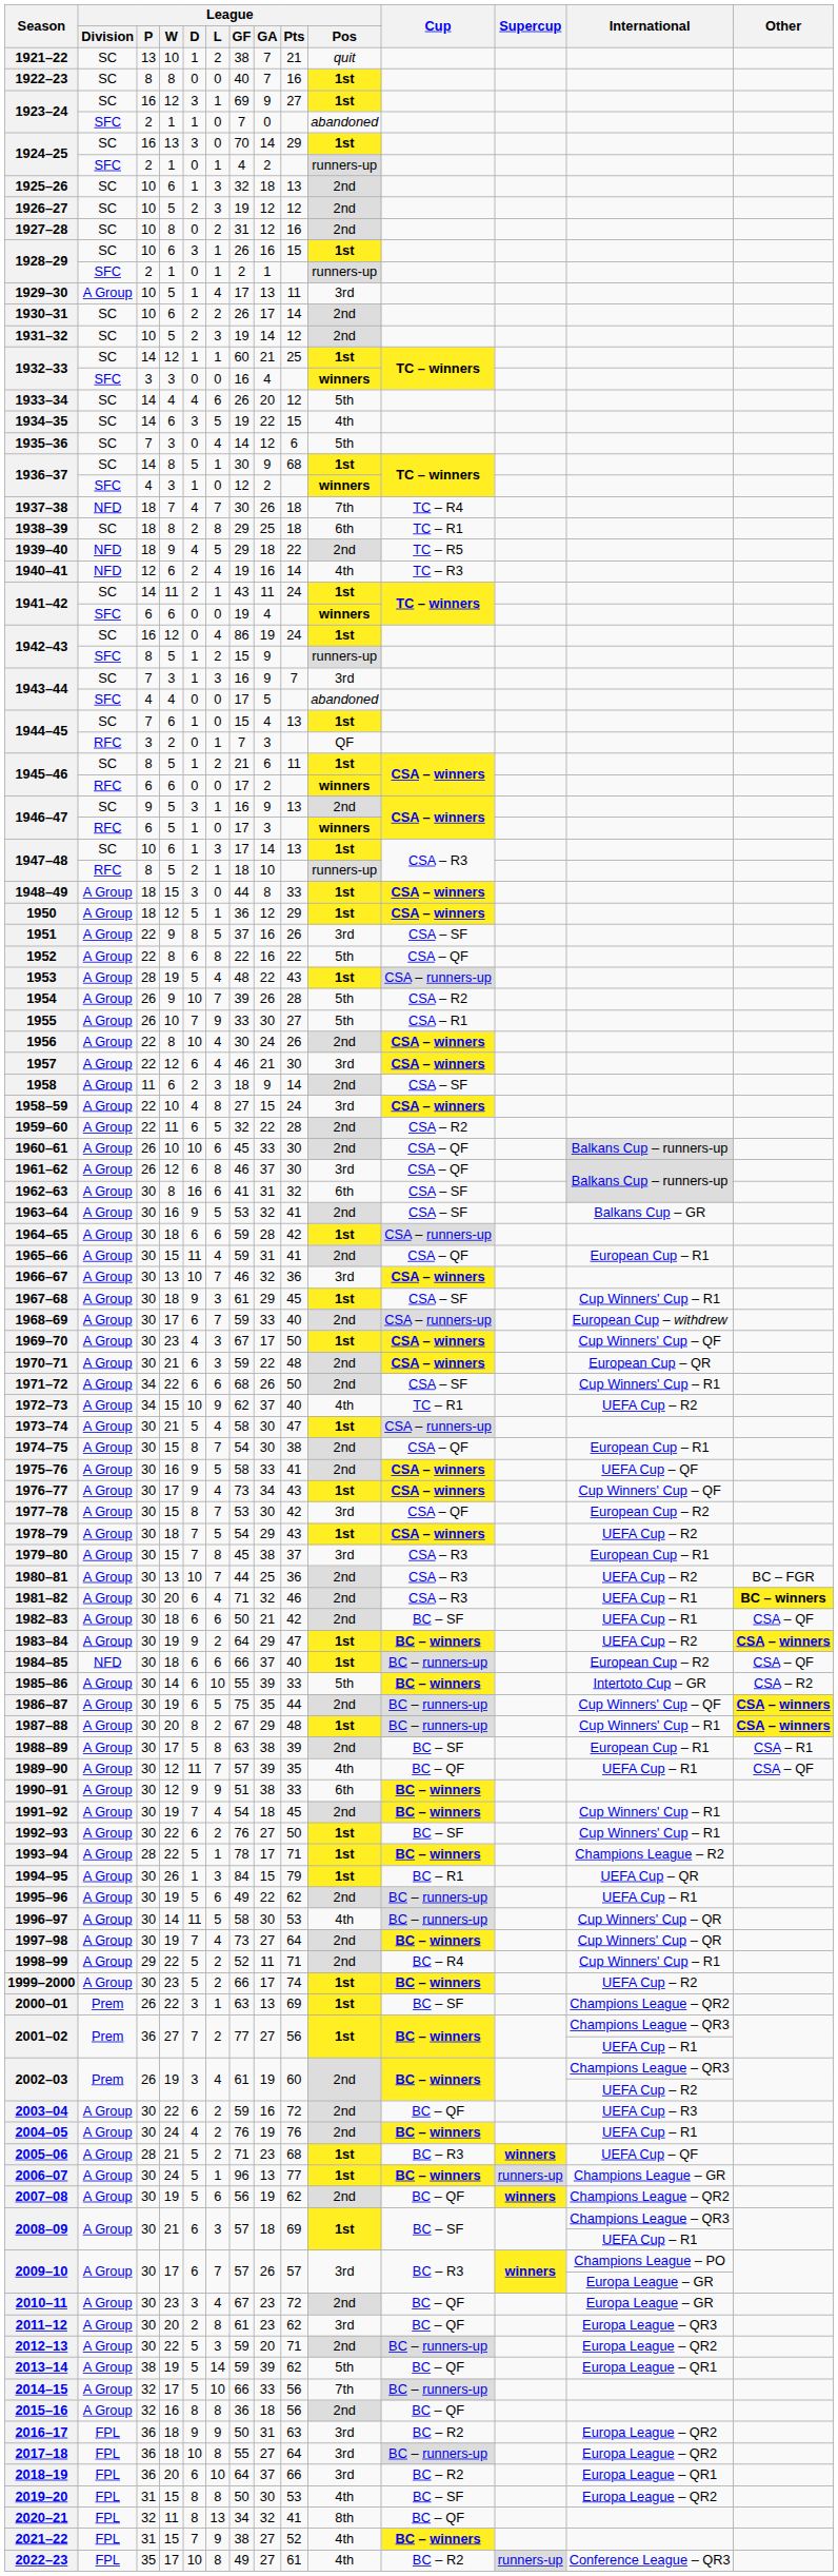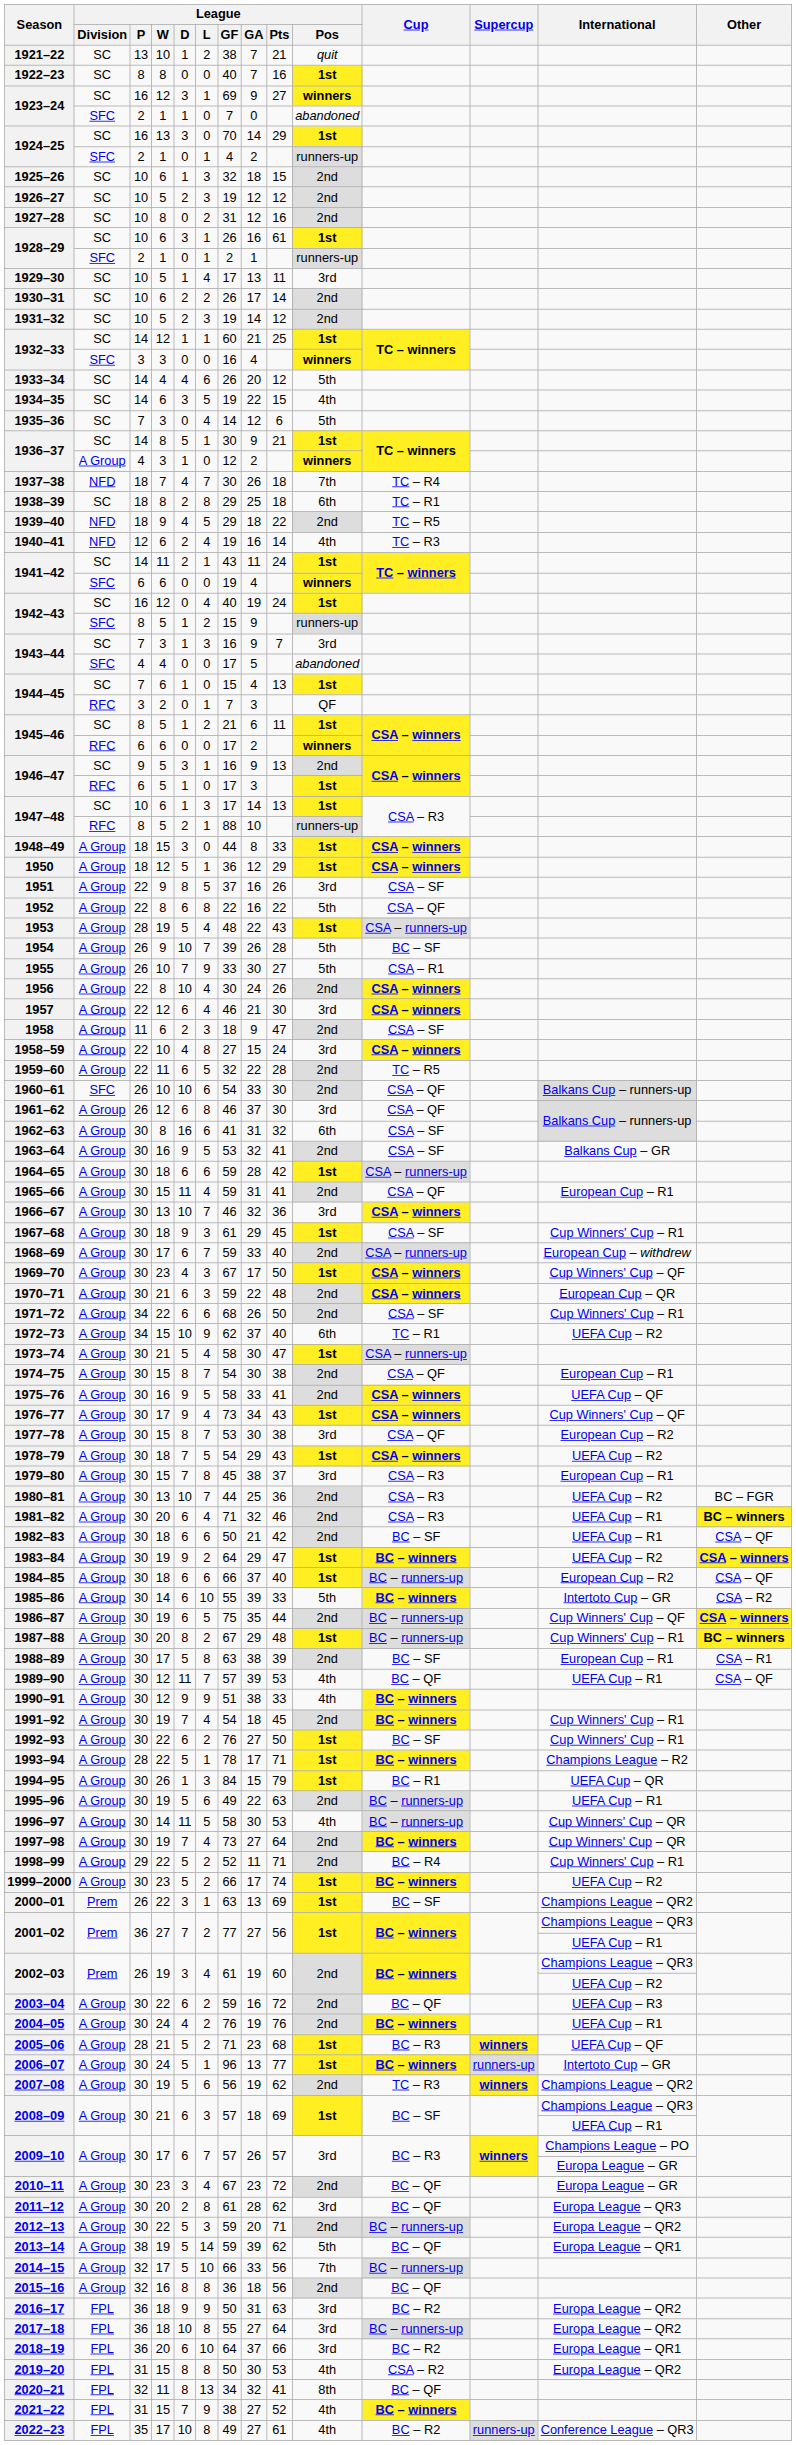1923–24 / 16 | League / Pos: 1st -> winners
1925–26 | League / Pts: 13 -> 15
1928–29 / 10 | League / Pts: 15 -> 61
1929–30 | League / Division: A Group -> SC
1936–37 / 14 | League / Pts: 68 -> 21
1936–37 / 4 | League / Division: SFC -> A Group
1942–43 / 16 | League / GF: 86 -> 40
1946–47 / 6 | League / Pos: winners -> 1st
1947–48 / 8 | League / GF: 18 -> 88
1954 | Cup: CSA – R2 -> BC – SF
1958 | League / Pts: 14 -> 47
1959–60 | Cup: CSA – R2 -> TC – R5
1960–61 | League / Division: A Group -> SFC
1960–61 | League / GF: 45 -> 54
1972–73 | League / Pos: 4th -> 6th
1977–78 | League / Pts: 42 -> 38
1984–85 | League / Division: NFD -> A Group
1987–88 | Other: CSA – winners -> BC – winners
1989–90 | League / Pts: 35 -> 53
1990–91 | League / Pos: 6th -> 4th
1995–96 | League / Pts: 62 -> 63
2006–07 | International: Champions League – GR -> Intertoto Cup – GR
2007–08 | Cup: BC – QF -> TC – R3
2011–12 | League / GA: 23 -> 28
2019–20 | Cup: BC – SF -> CSA – R2
